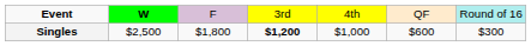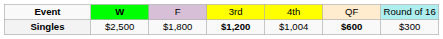Singles | column 5: $1,000 -> $1,004
Singles | column 6: normal -> bold
